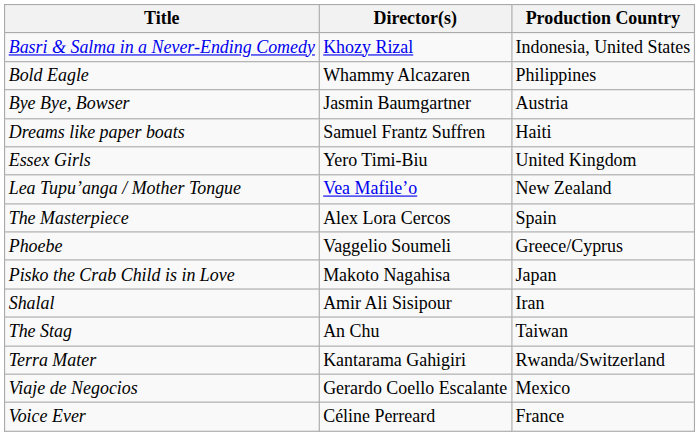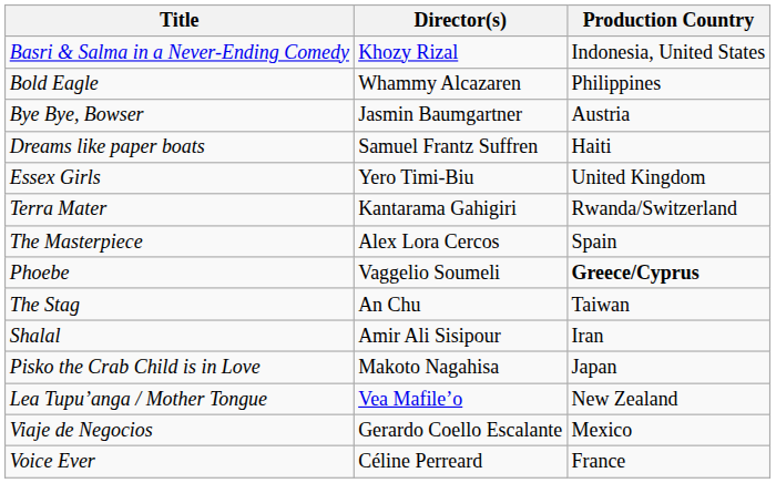rows swapped: Lea Tupu’anga / Mother Tongue <-> Terra Mater
Phoebe | Production Country: normal -> bold
rows swapped: Pisko the Crab Child is in Love <-> The Stag
